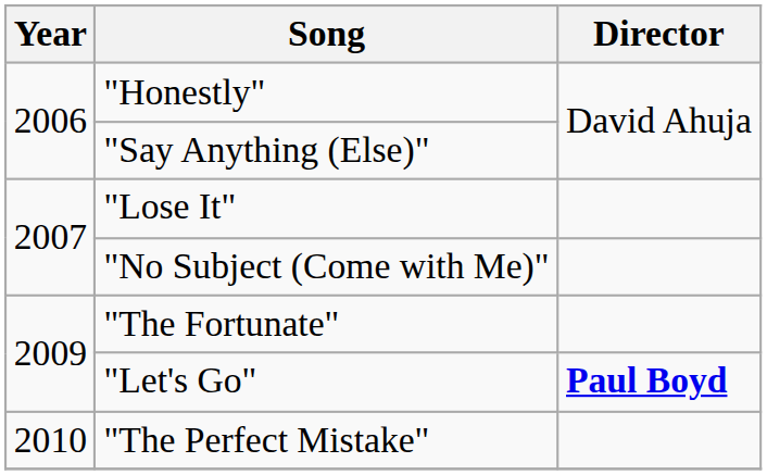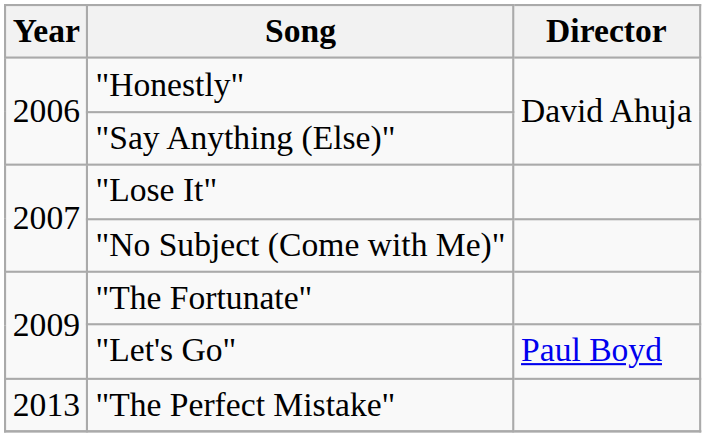"Let's Go" | Director: bold -> normal
"The Perfect Mistake" | Year: 2010 -> 2013
